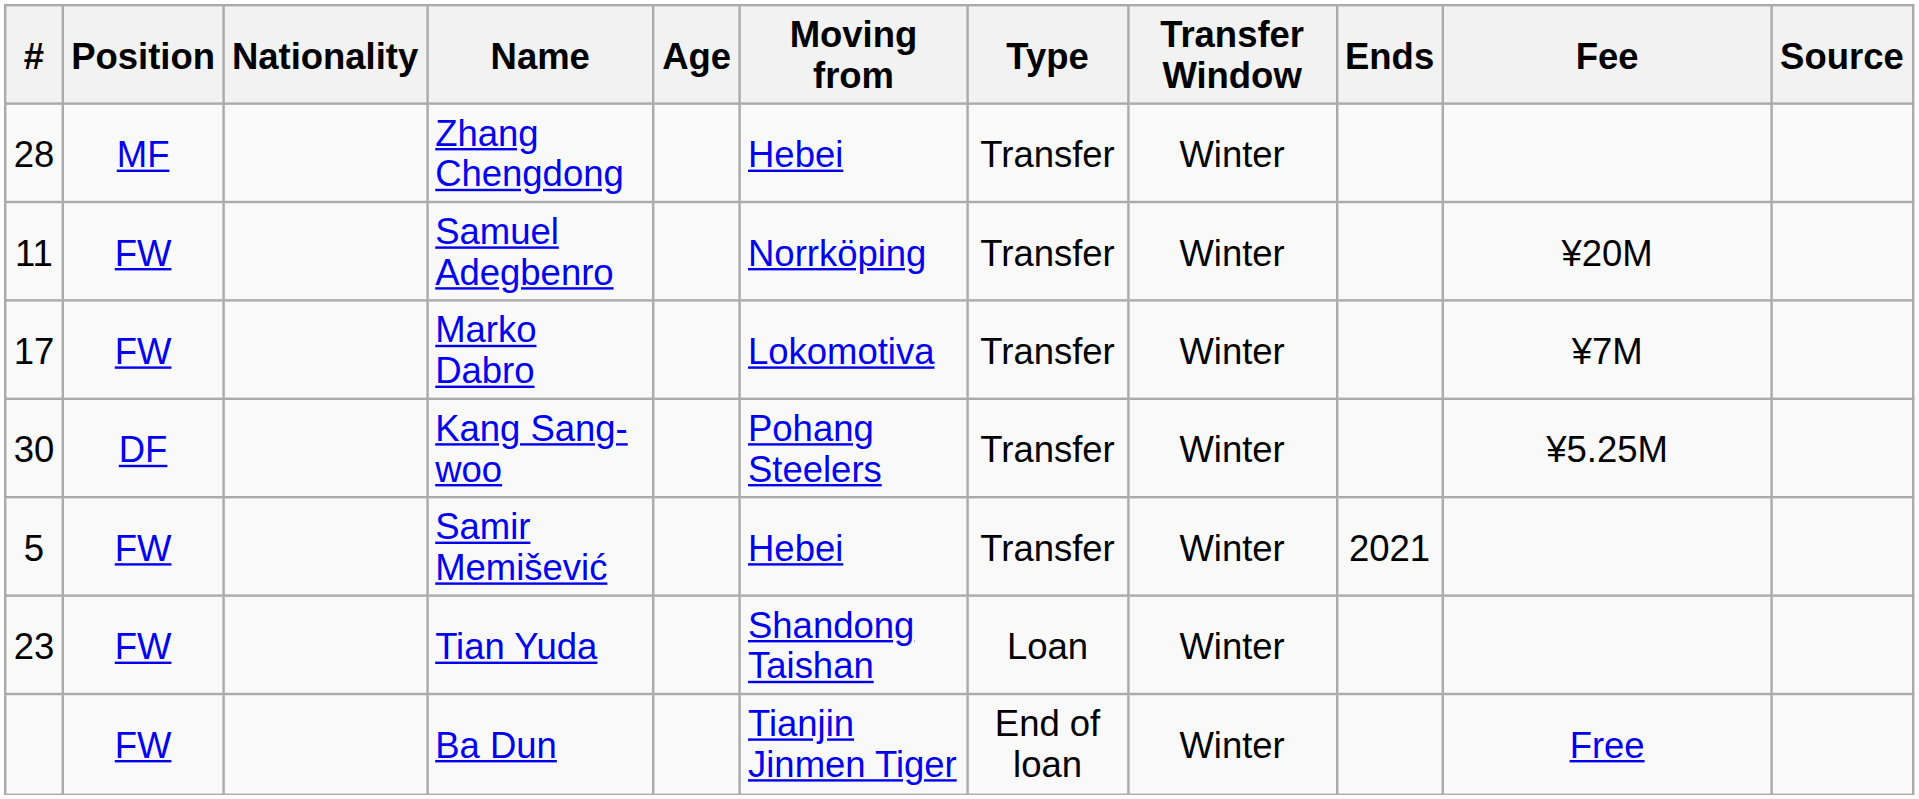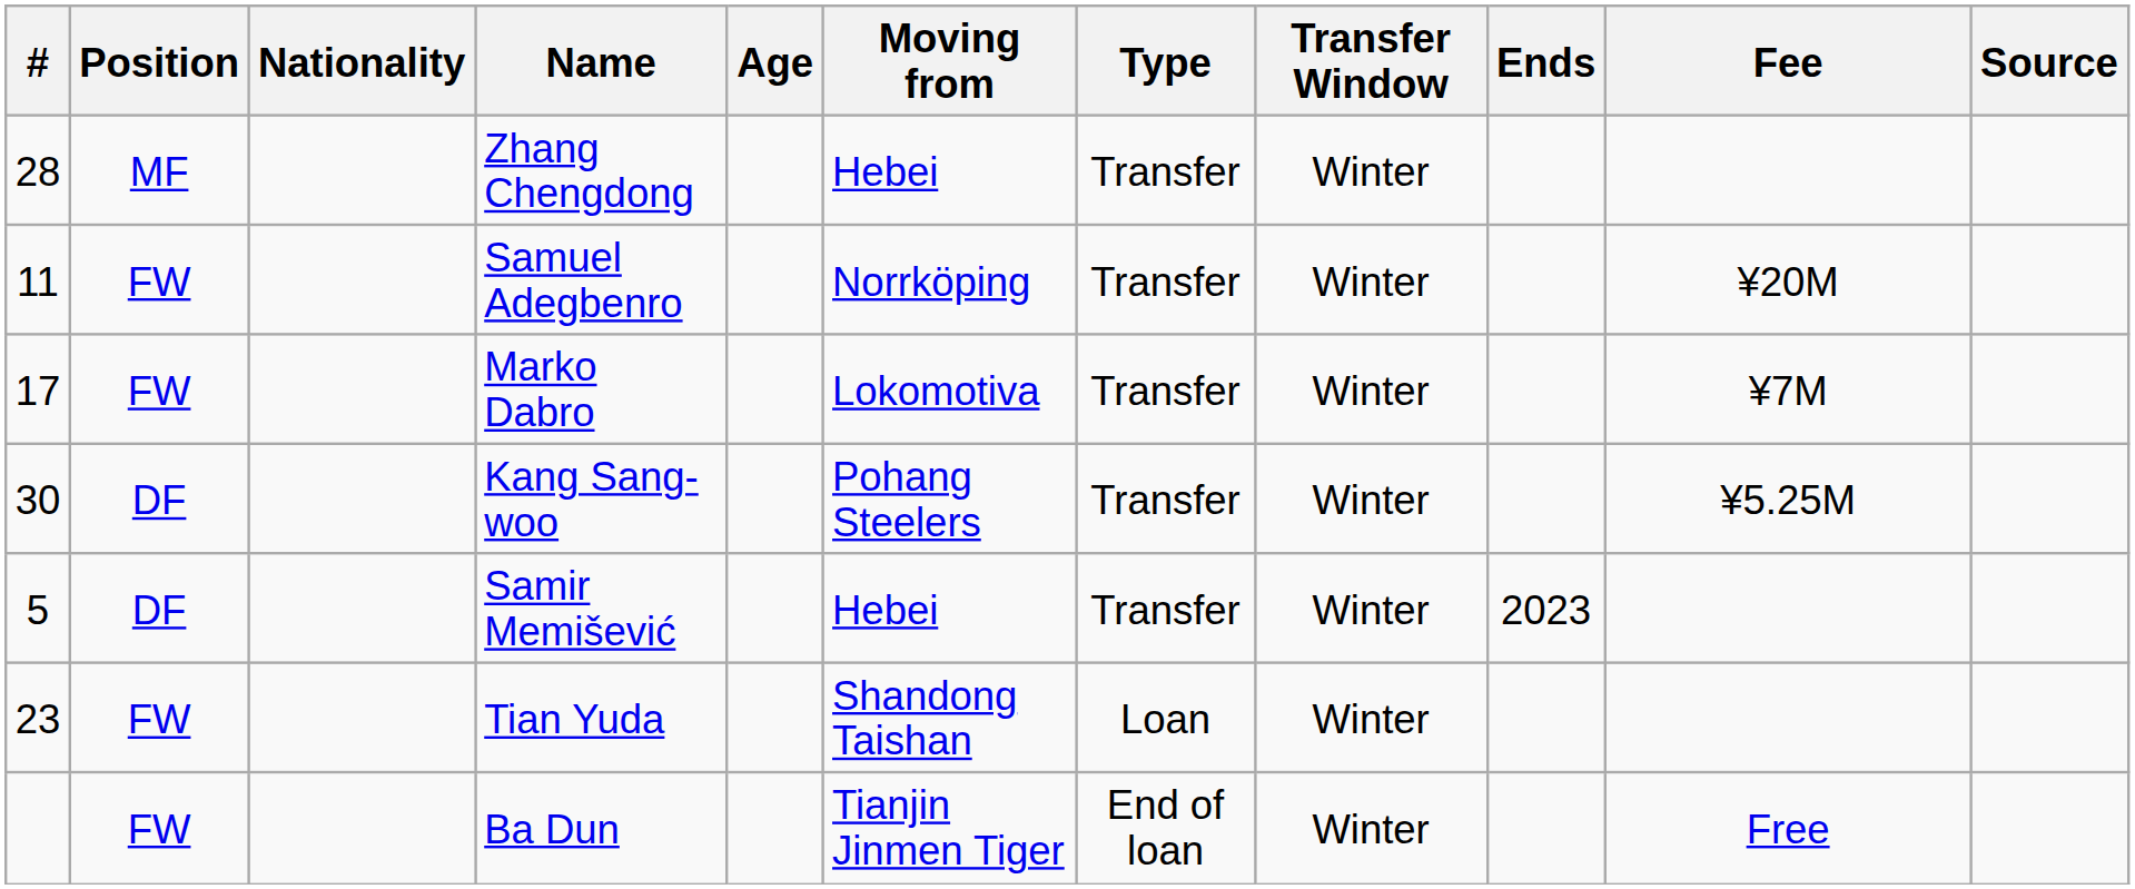Samir Memišević | Position: FW -> DF
Samir Memišević | Ends: 2021 -> 2023
